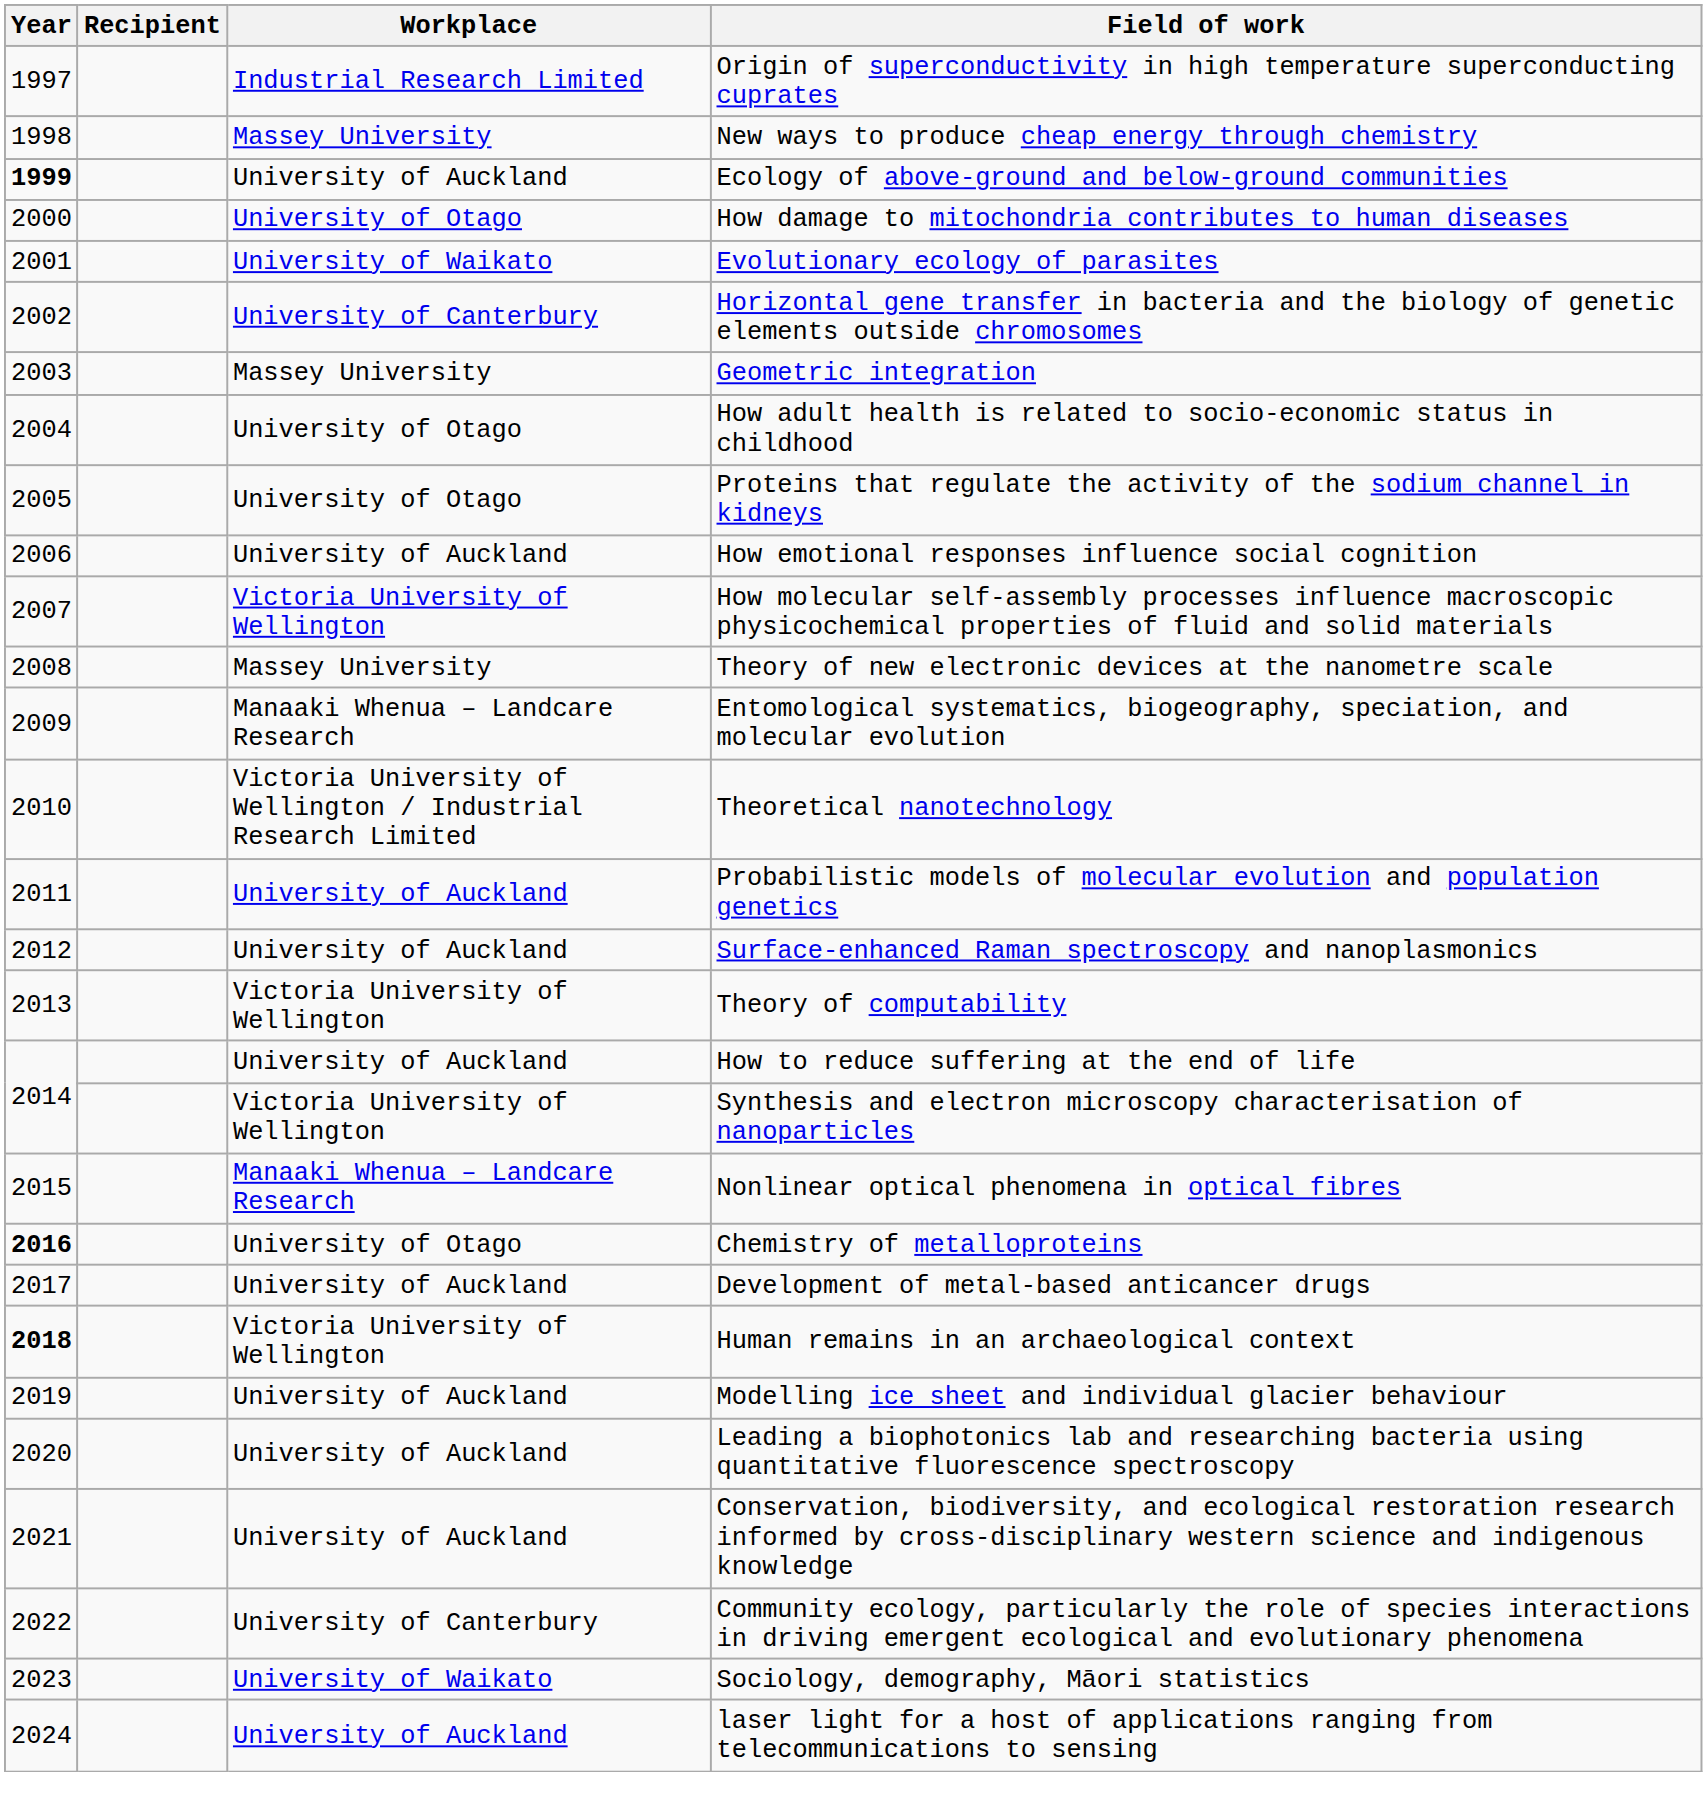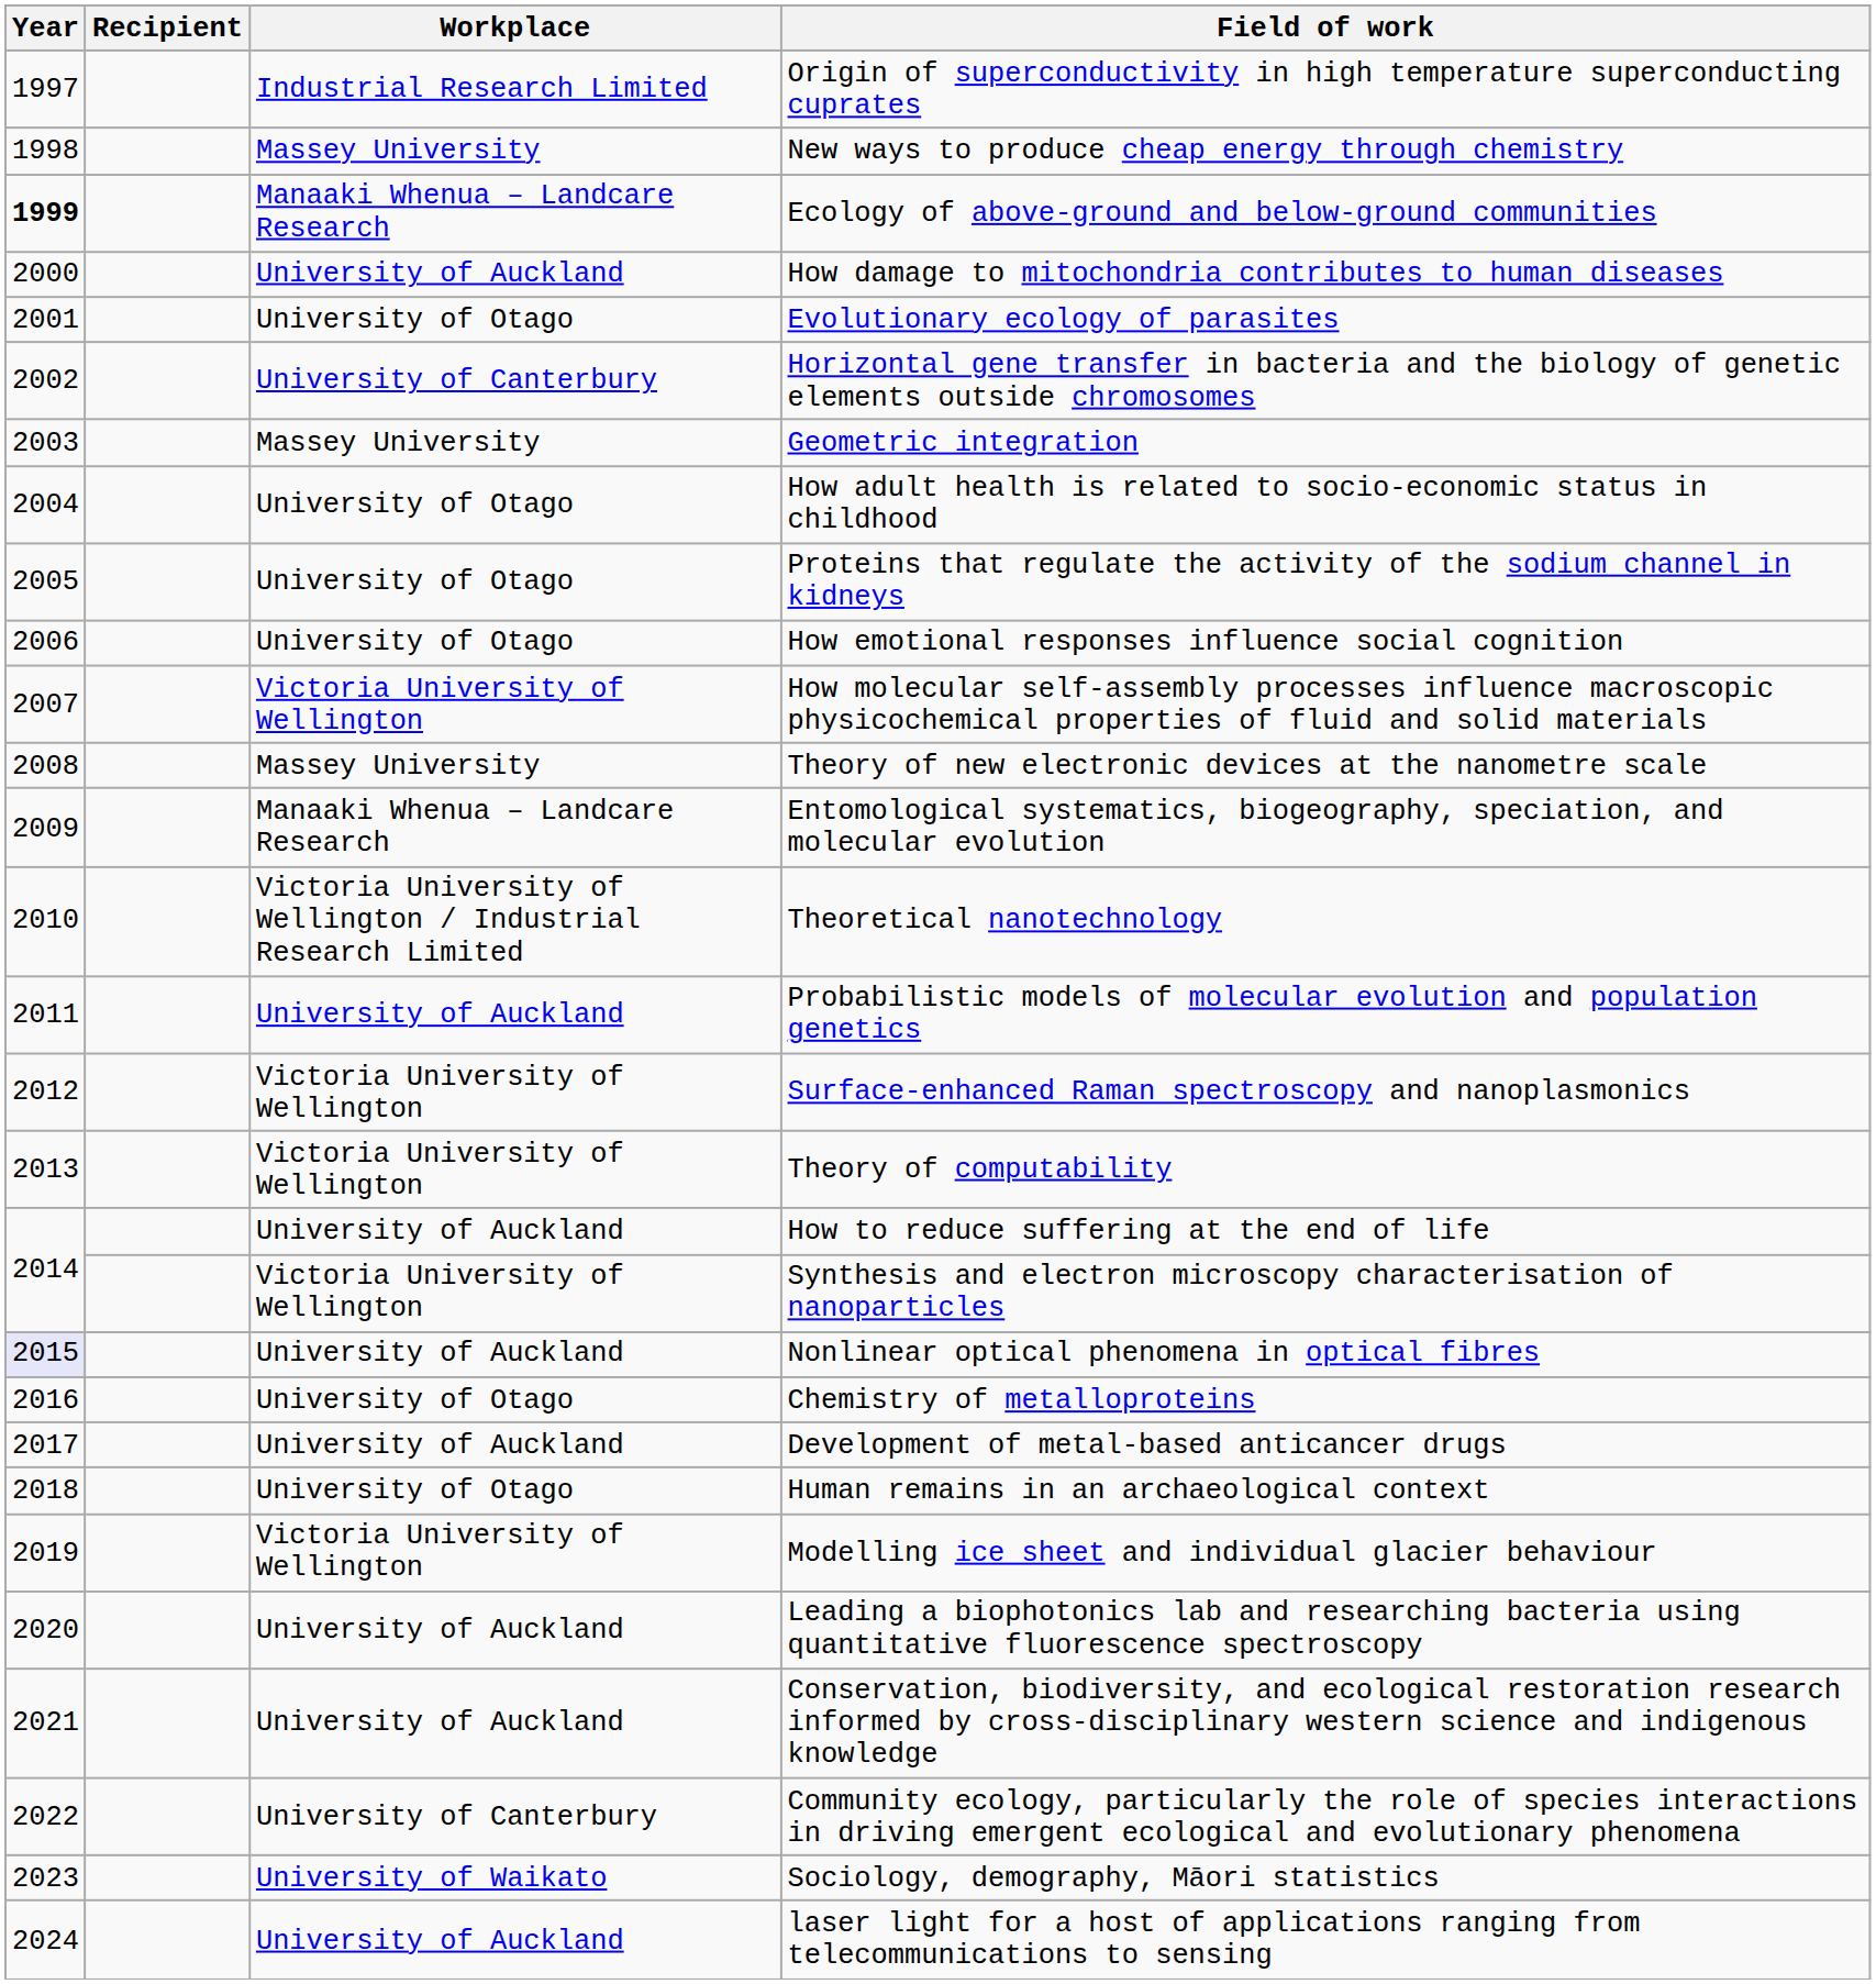Ecology of above-ground and below-ground communities | Workplace: University of Auckland -> Manaaki Whenua – Landcare Research
How damage to mitochondria contributes to human diseases | Workplace: University of Otago -> University of Auckland
Evolutionary ecology of parasites | Workplace: University of Waikato -> University of Otago
How emotional responses influence social cognition | Workplace: University of Auckland -> University of Otago
Surface-enhanced Raman spectroscopy and nanoplasmonics | Workplace: University of Auckland -> Victoria University of Wellington
Nonlinear optical phenomena in optical fibres | Year: no background -> lavender background
Nonlinear optical phenomena in optical fibres | Workplace: Manaaki Whenua – Landcare Research -> University of Auckland
Chemistry of metalloproteins | Year: bold -> normal
Human remains in an archaeological context | Year: bold -> normal
Human remains in an archaeological context | Workplace: Victoria University of Wellington -> University of Otago
Modelling ice sheet and individual glacier behaviour | Workplace: University of Auckland -> Victoria University of Wellington
